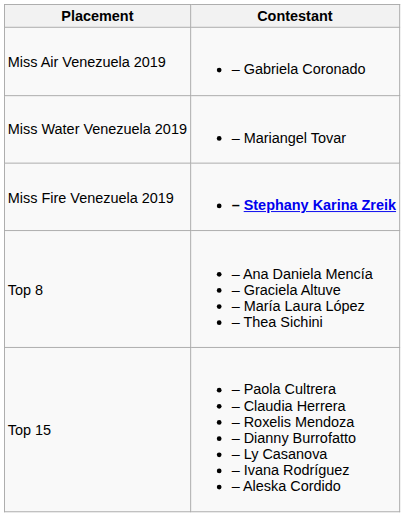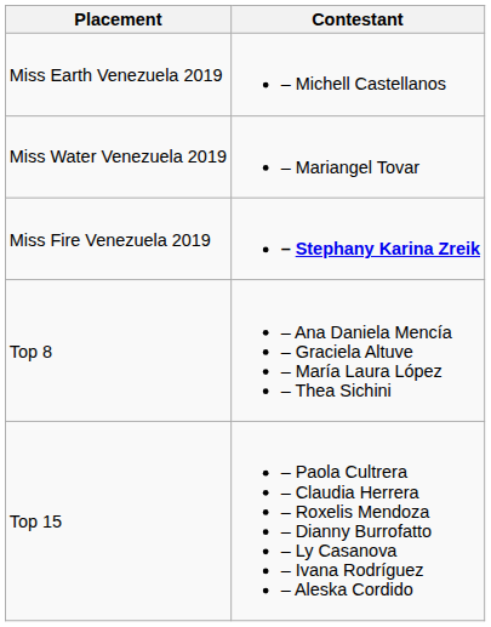+ row: Miss Earth Venezuela 2019 | – Michell Castellanos
- row: Miss Air Venezuela 2019 | – Gabriela Coronado
